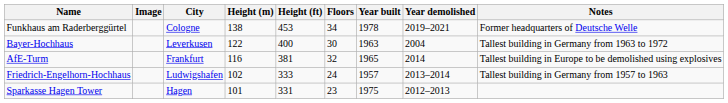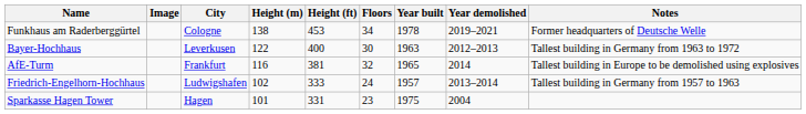Bayer-Hochhaus | Year demolished: 2004 -> 2012–2013
Sparkasse Hagen Tower | Year demolished: 2012–2013 -> 2004
